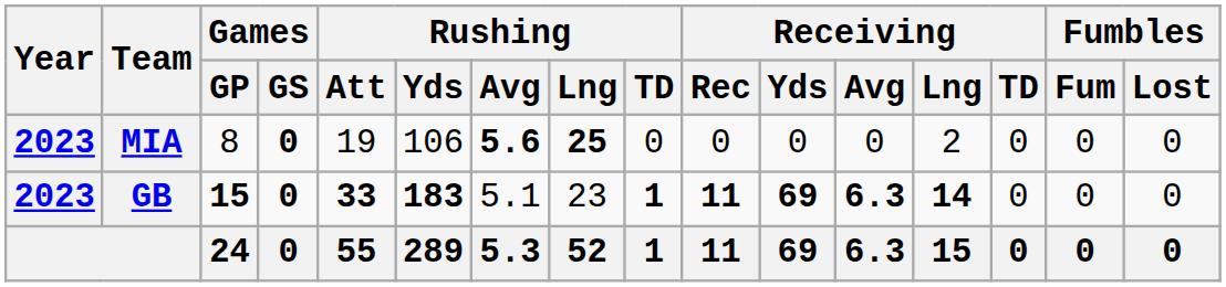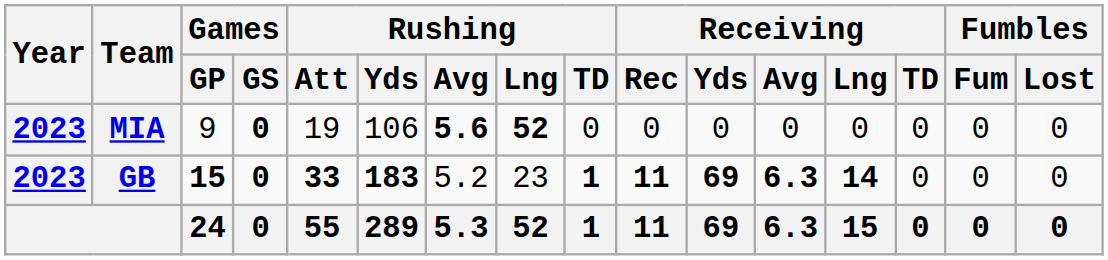MIA | Games / GP: 8 -> 9
MIA | Rushing / Lng: 25 -> 52
MIA | Receiving / Lng: 2 -> 0
GB | Rushing / Avg: 5.1 -> 5.2
